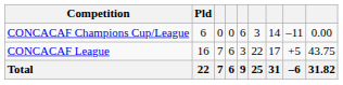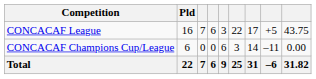rows swapped: CONCACAF League <-> CONCACAF Champions Cup/League
